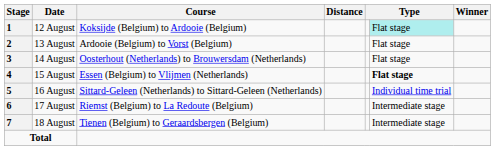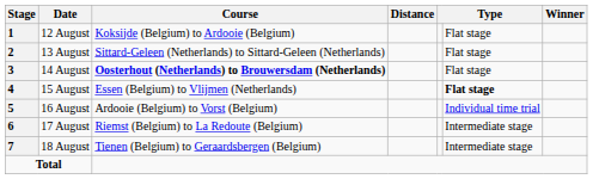12 August | column 6: paleturquoise background -> no background
13 August | Course: Ardooie (Belgium) to Vorst (Belgium) -> Sittard-Geleen (Netherlands) to Sittard-Geleen (Netherlands)
14 August | Course: normal -> bold
16 August | Course: Sittard-Geleen (Netherlands) to Sittard-Geleen (Netherlands) -> Ardooie (Belgium) to Vorst (Belgium)
